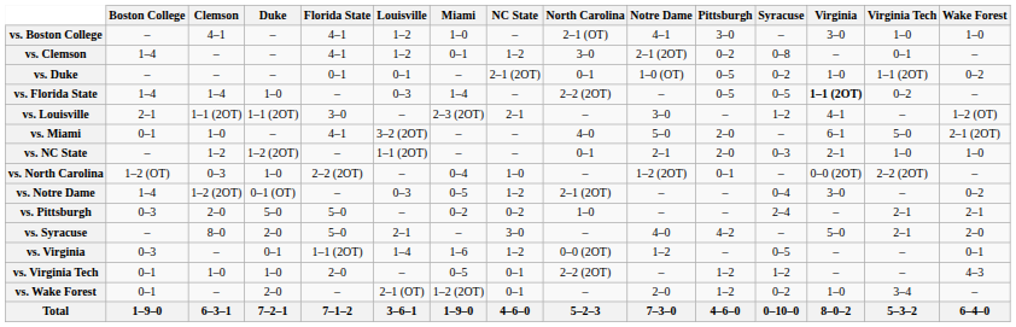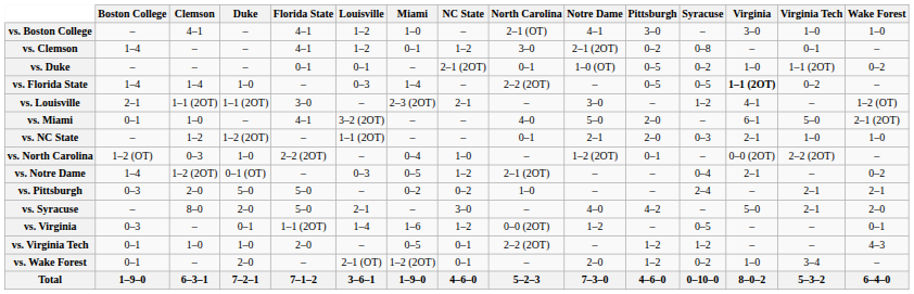vs. Notre Dame | Virginia: 3–0 -> 2–1
